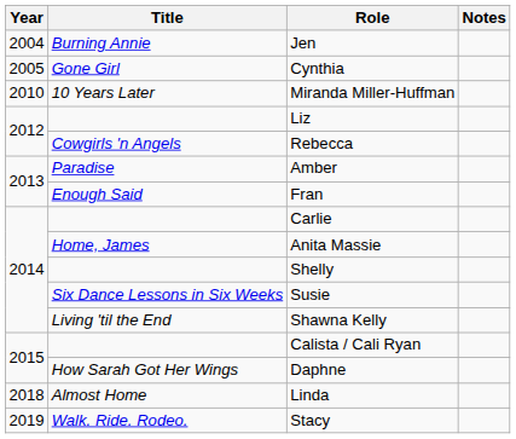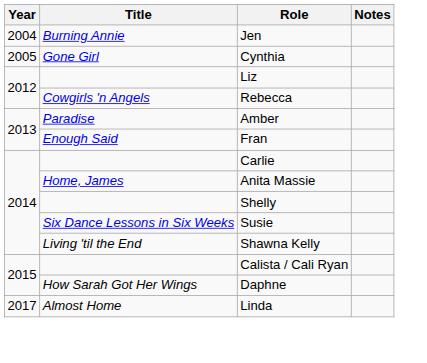- row: 2010 | 10 Years Later | Miranda Miller-Huffman
Linda | Year: 2018 -> 2017
- row: 2019 | Walk. Ride. Rodeo. | Stacy
